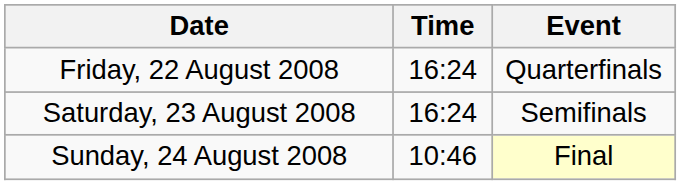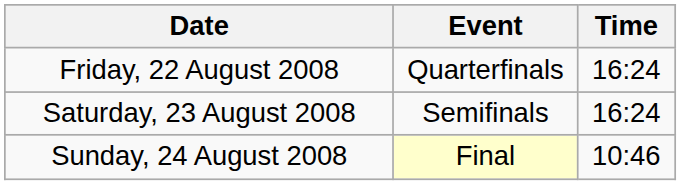columns swapped: Time <-> Event
